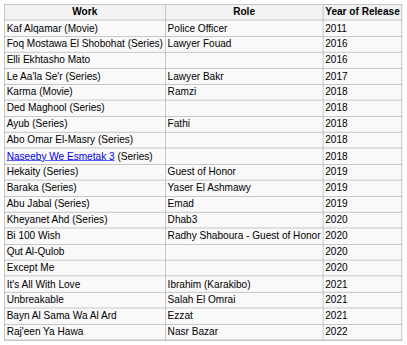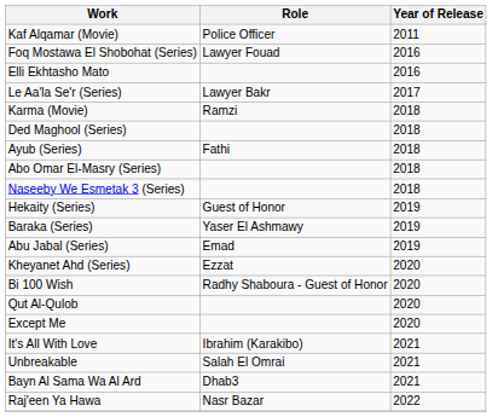Kheyanet Ahd (Series) | Role: Dhab3 -> Ezzat
Bayn Al Sama Wa Al Ard | Role: Ezzat -> Dhab3
